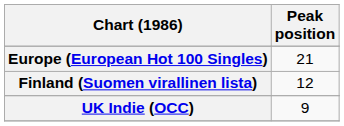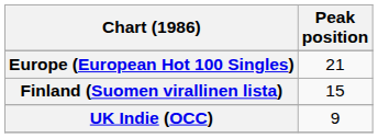Finland (Suomen virallinen lista) | Peak position: 12 -> 15
